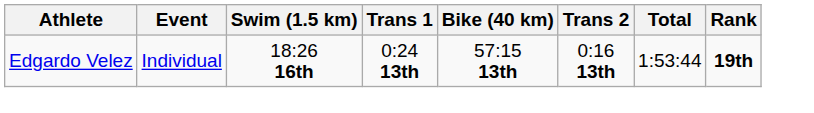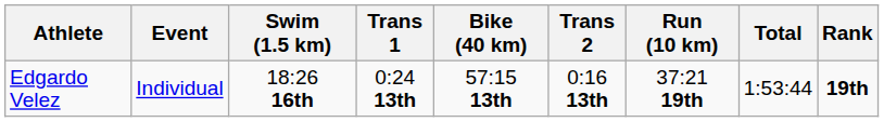+ column: Run (10 km) | 37:21 19th
